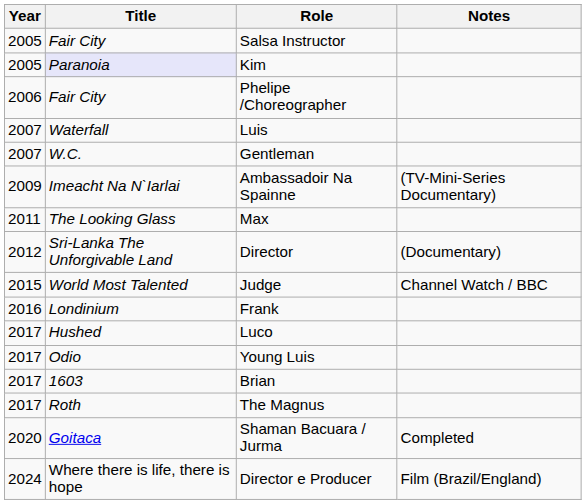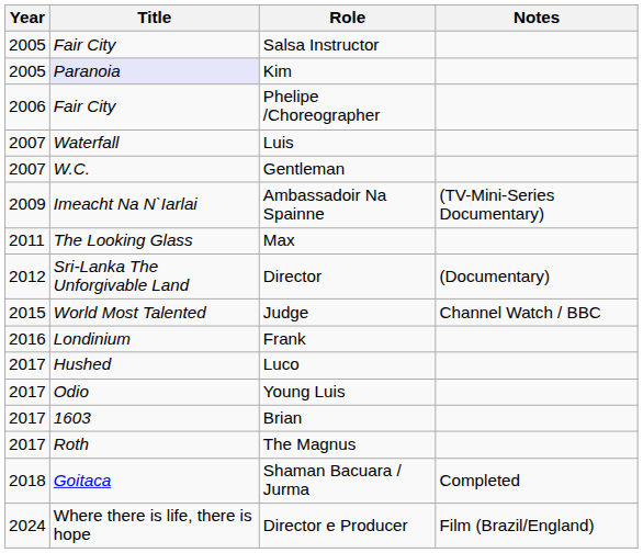Shaman Bacuara / Jurma | Year: 2020 -> 2018
